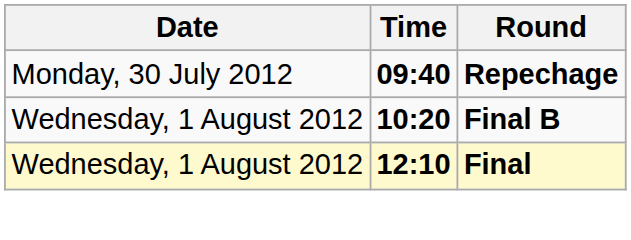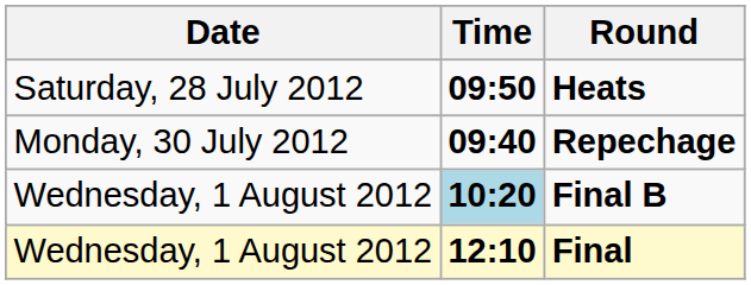+ row: Saturday, 28 July 2012 | 09:50 | Heats
Final B | Time: no background -> lightblue background
